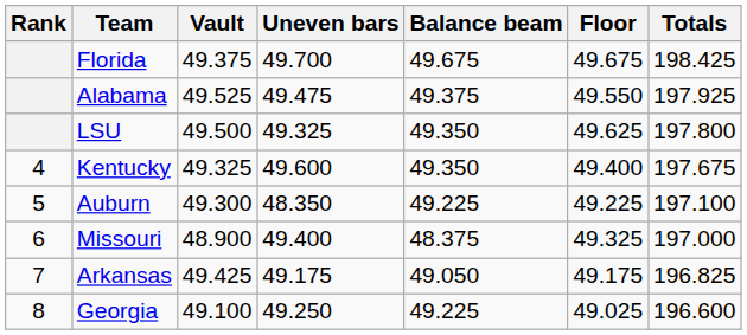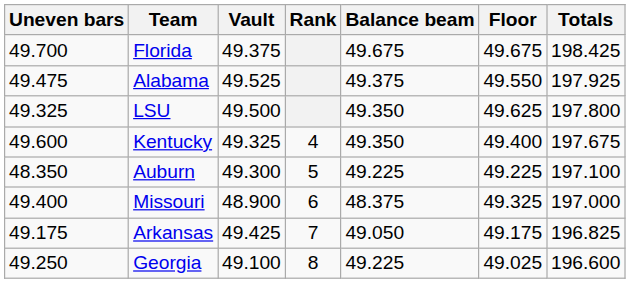columns swapped: Rank <-> Uneven bars
